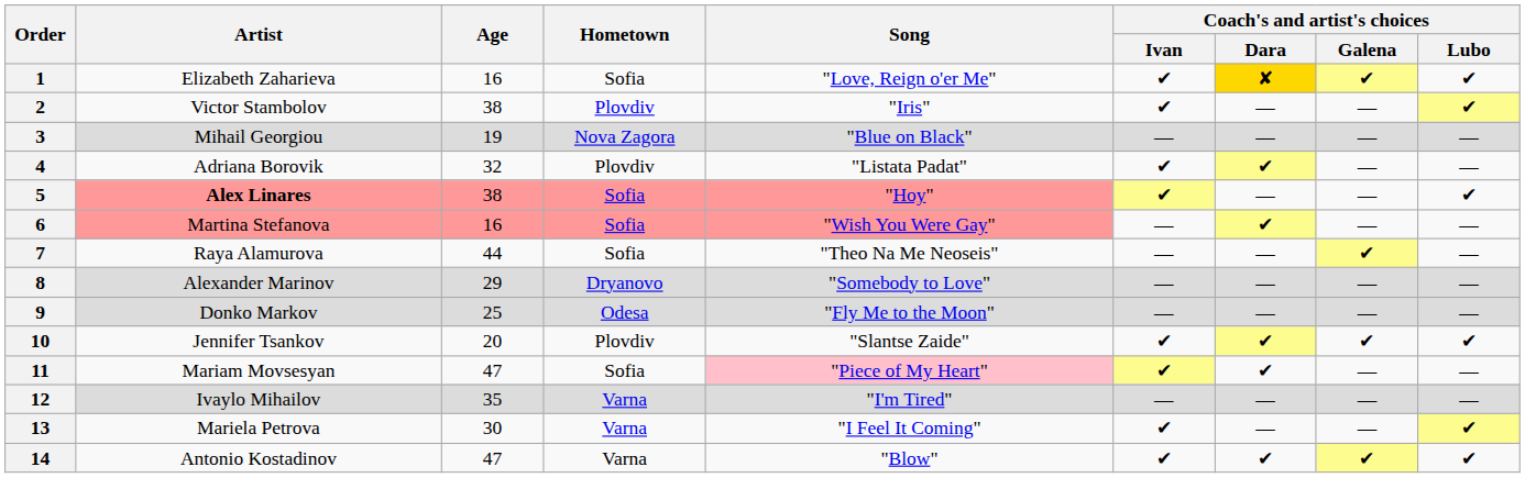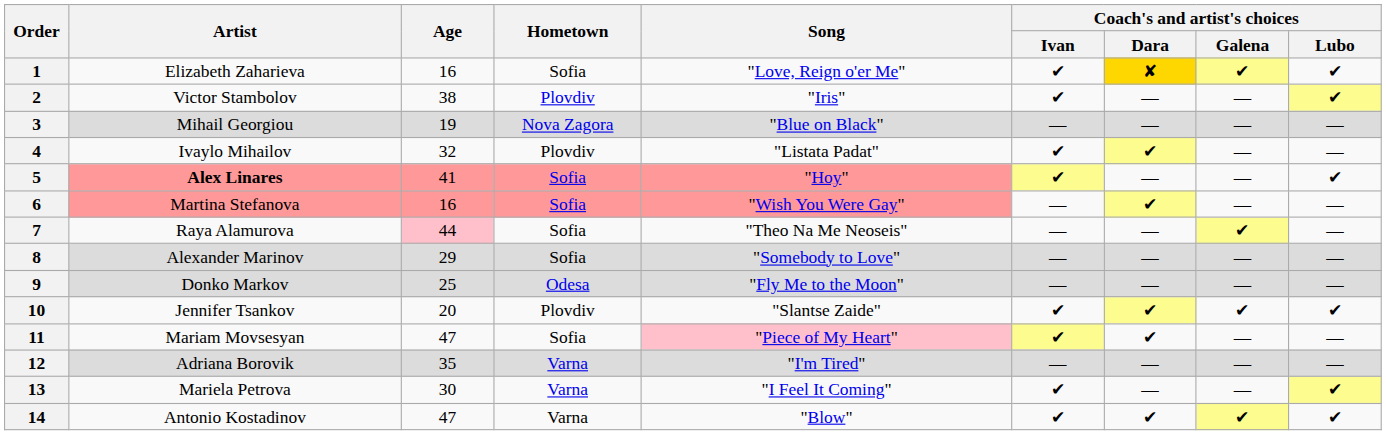4 | Artist: Adriana Borovik -> Ivaylo Mihailov
5 | Age: 38 -> 41
7 | Age: no background -> pink background
8 | Hometown: Dryanovo -> Sofia
12 | Artist: Ivaylo Mihailov -> Adriana Borovik
